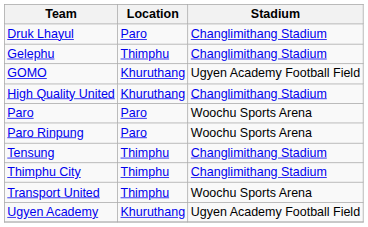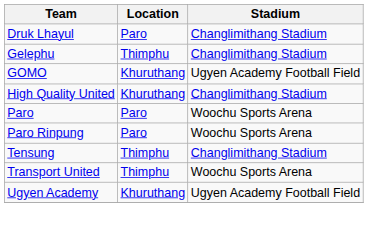- row: Thimphu City | Thimphu | Changlimithang Stadium
